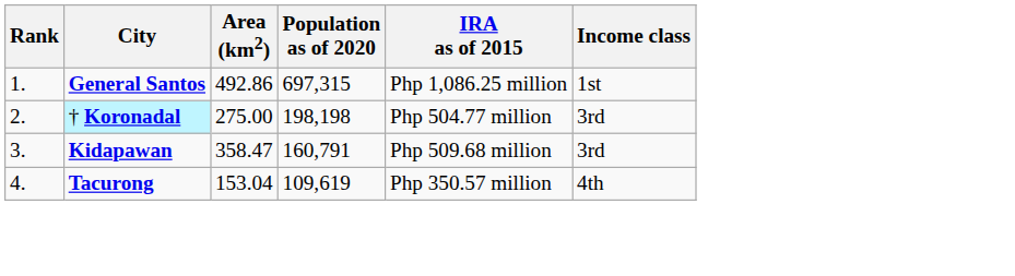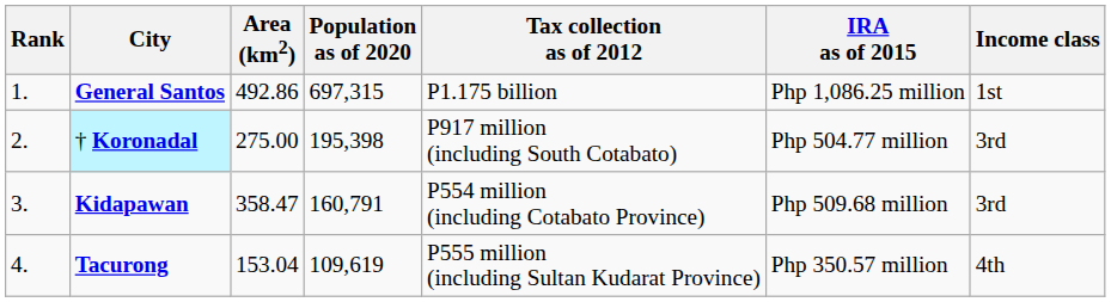+ column: Tax collection as of 2012 | P1.175 billion | P917 million (including South Cotabato) | P554 million (including Cotabato Province) | P555 million (including Sultan Kudarat Province)
† Koronadal | Population as of 2020: 198,198 -> 195,398
